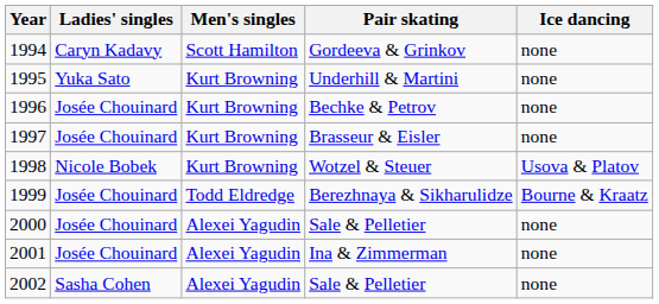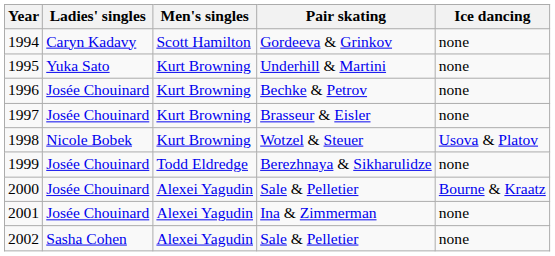1999 | Ice dancing: Bourne & Kraatz -> none
2000 | Ice dancing: none -> Bourne & Kraatz
